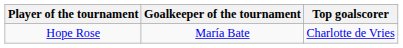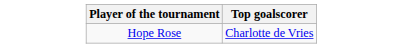- column: Goalkeeper of the tournament | María Bate
